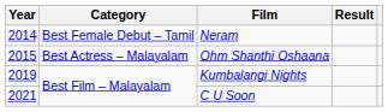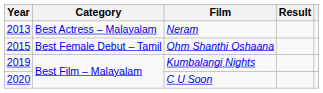Neram | Year: 2014 -> 2013
Neram | Category: Best Female Debut – Tamil -> Best Actress – Malayalam
Ohm Shanthi Oshaana | Category: Best Actress – Malayalam -> Best Female Debut – Tamil
C U Soon | Year: 2021 -> 2020
